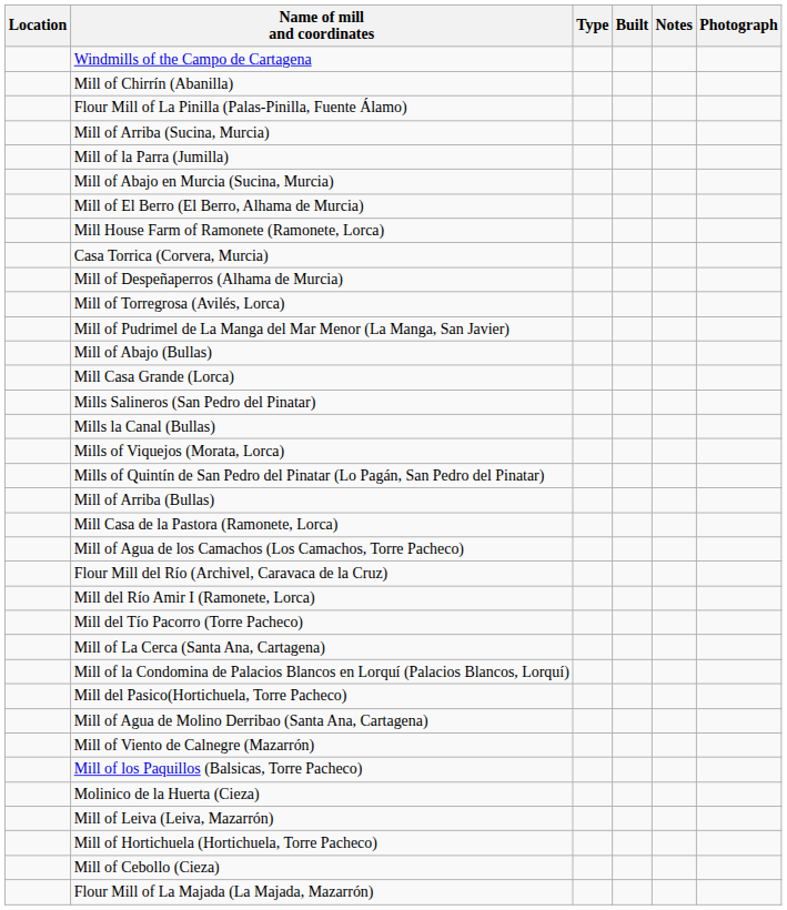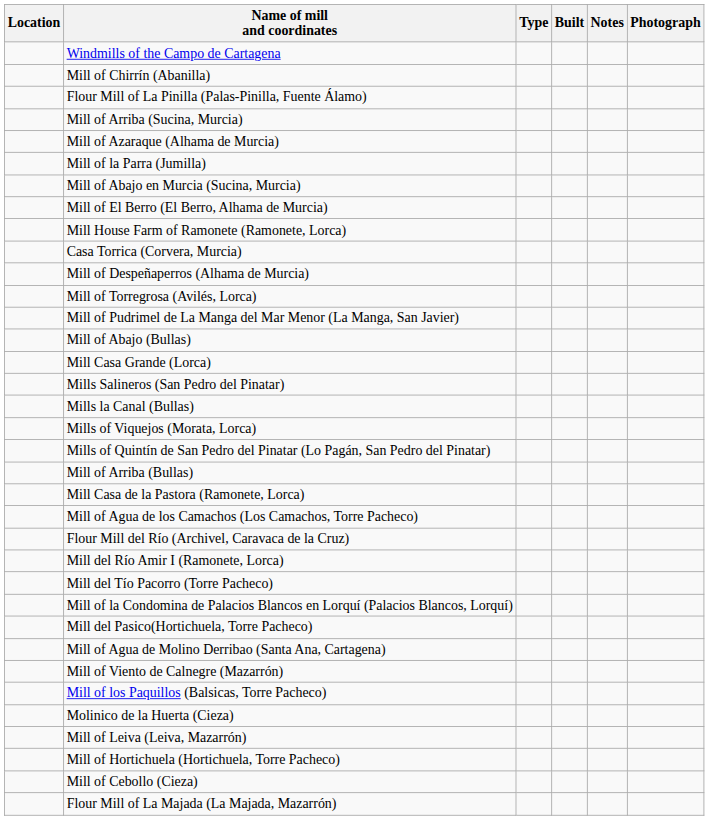+ row: Mill of Azaraque (Alhama de Murcia)
- row: Mill of La Cerca (Santa Ana, Cartagena)
